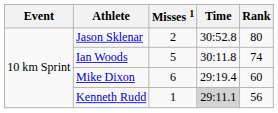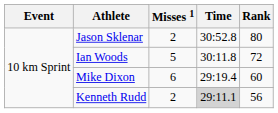Ian Woods | Rank: 74 -> 72
Kenneth Rudd | Misses 1: 1 -> 2
